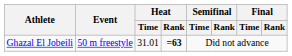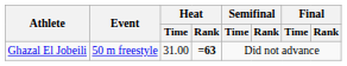Ghazal El Jobeili | Heat / Time: 31.01 -> 31.00
